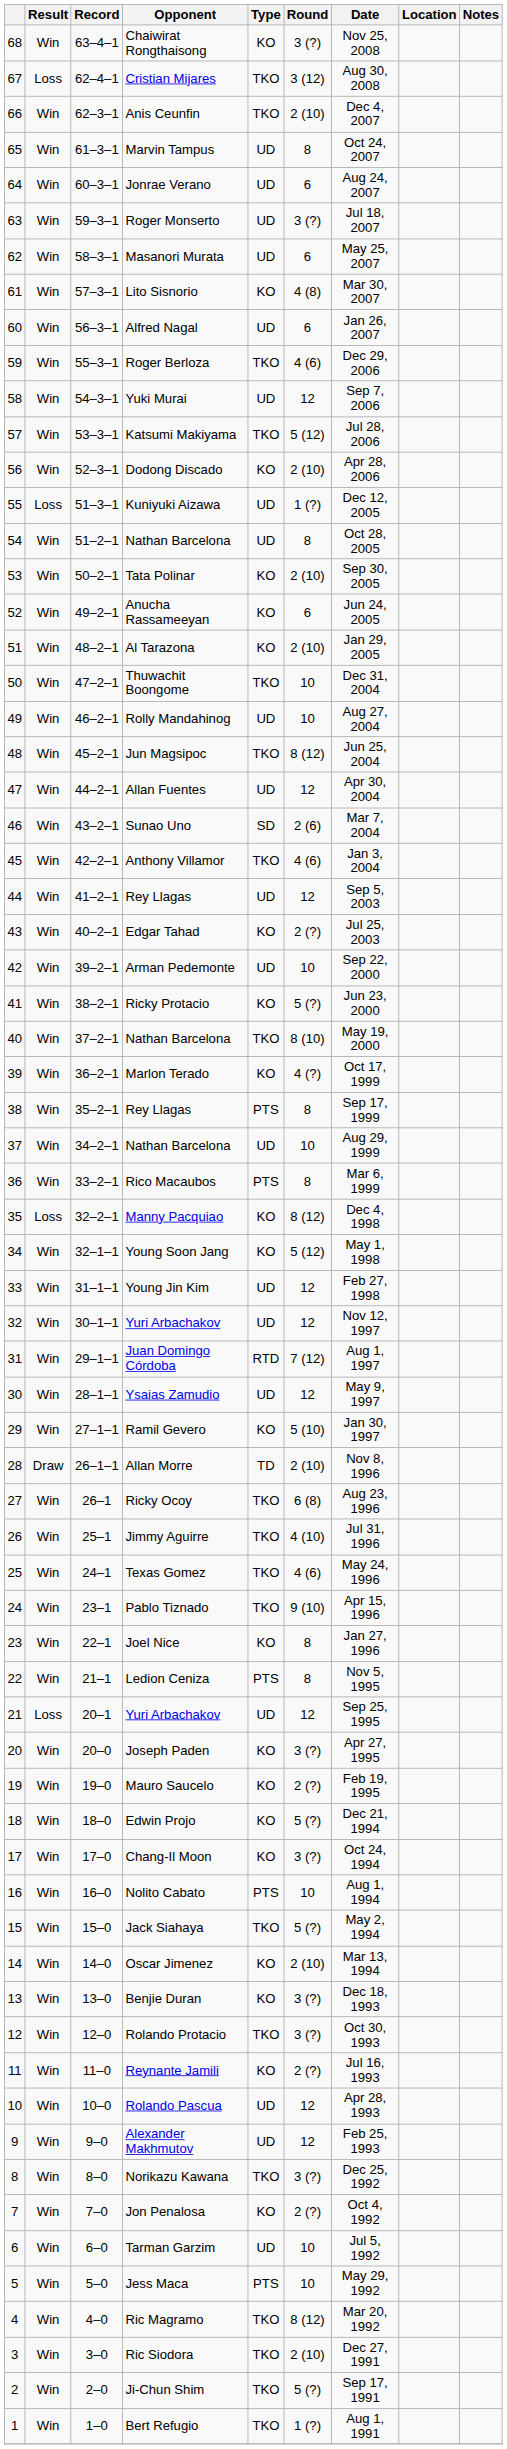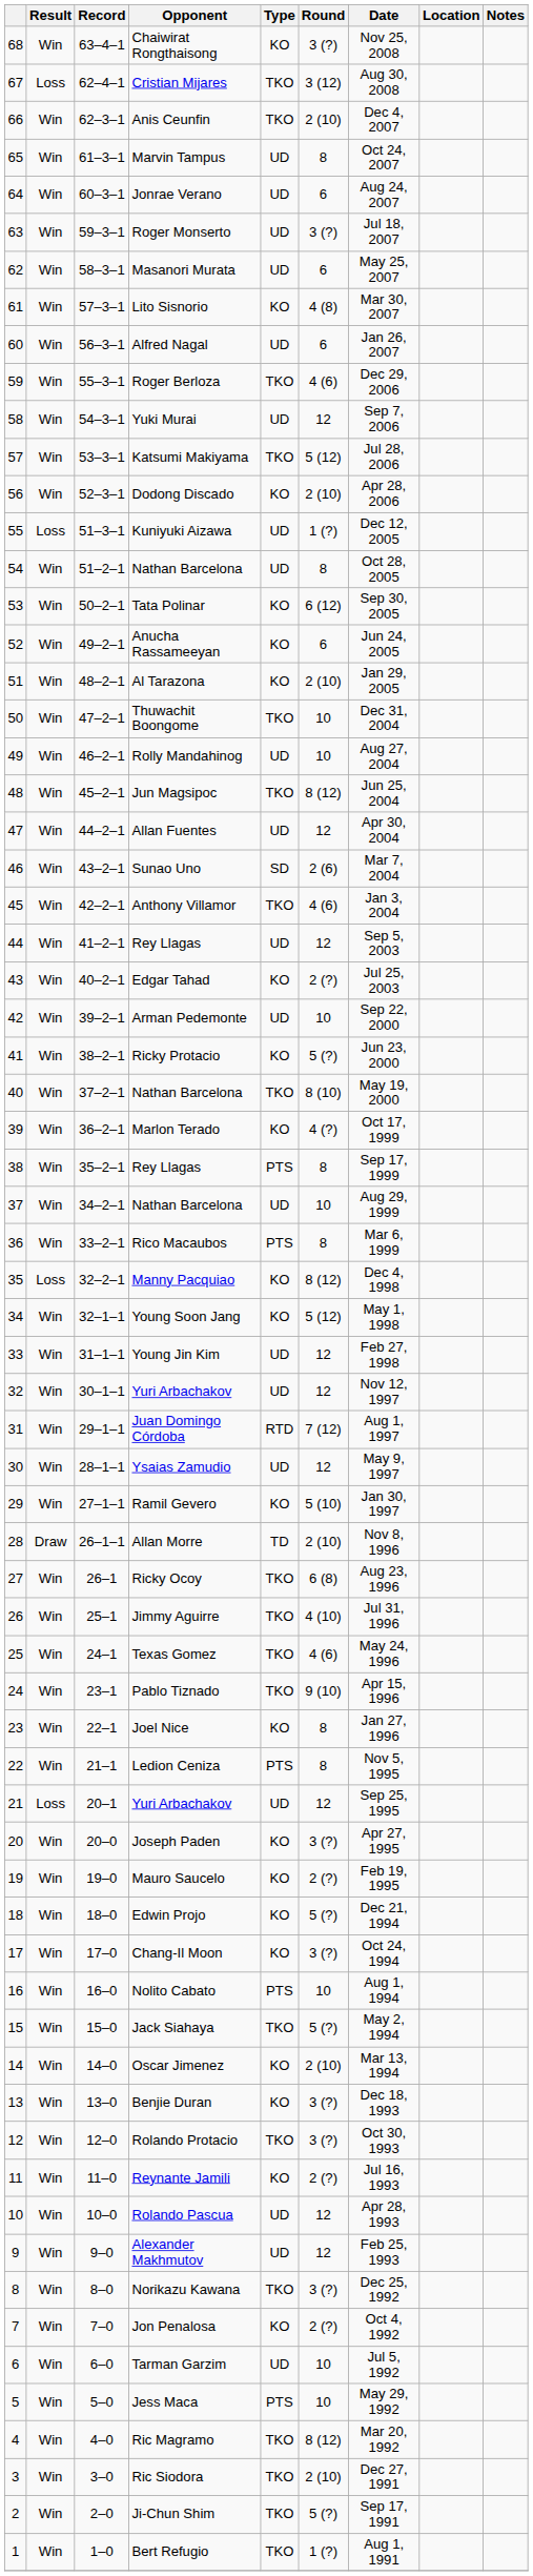Tata Polinar | Round: 2 (10) -> 6 (12)
